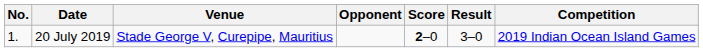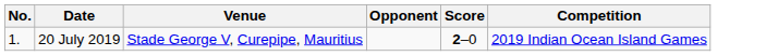- column: Result | 3–0
